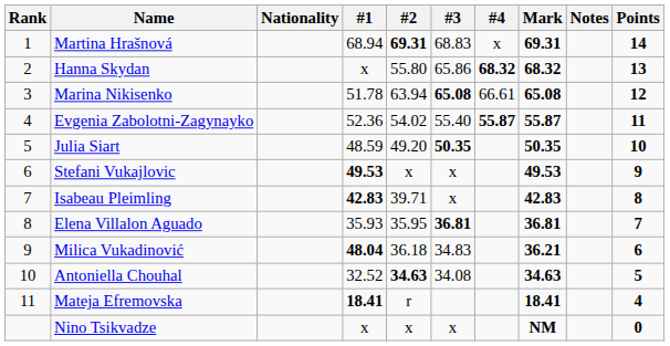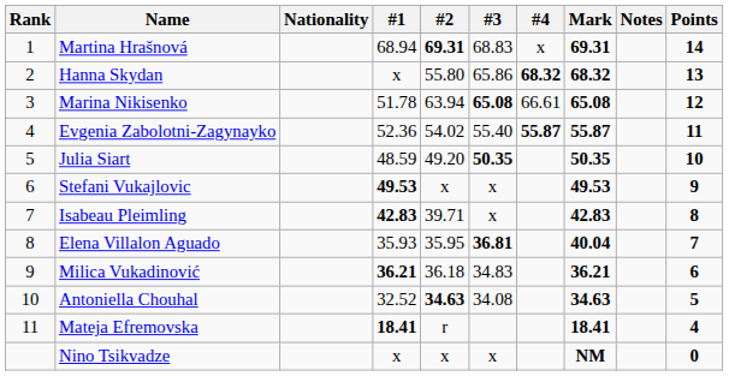Elena Villalon Aguado | Mark: 36.81 -> 40.04
Milica Vukadinović | #1: 48.04 -> 36.21
